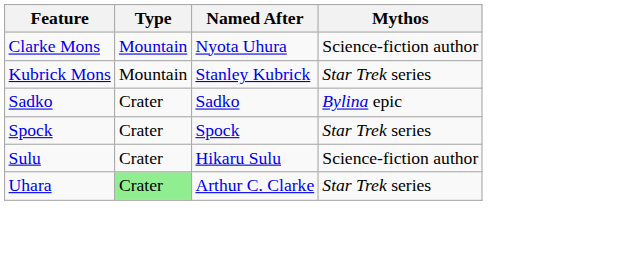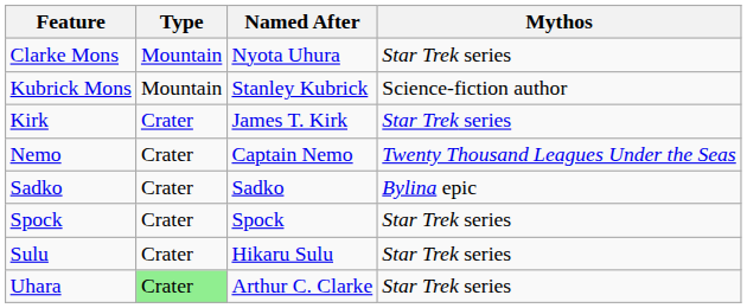Clarke Mons | Mythos: Science-fiction author -> Star Trek series
Kubrick Mons | Mythos: Star Trek series -> Science-fiction author
+ row: Kirk | Crater | James T. Kirk | Star Trek series
+ row: Nemo | Crater | Captain Nemo | Twenty Thousand Leagues Under the Seas
Sulu | Mythos: Science-fiction author -> Star Trek series
